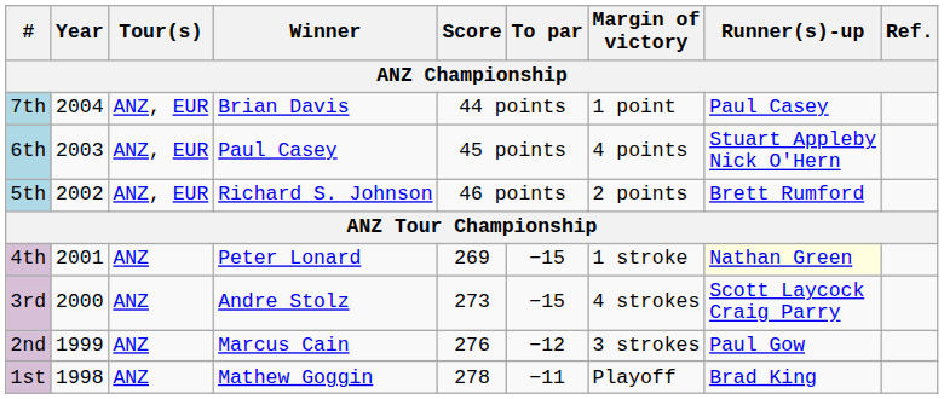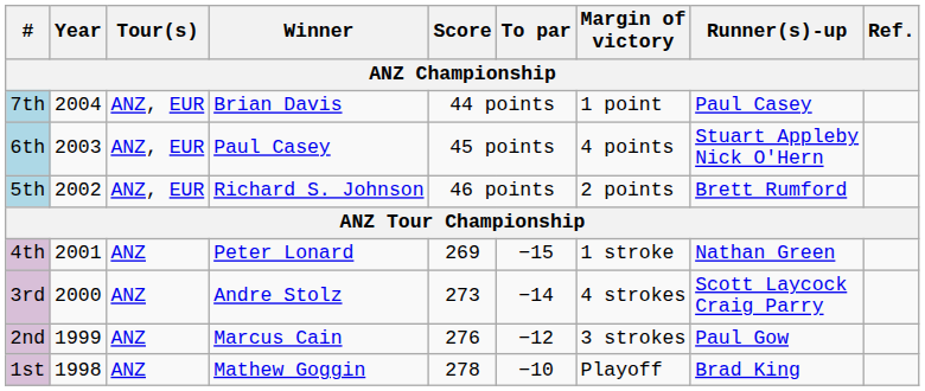4th | Runner(s)-up: lightyellow background -> no background
3rd | To par: −15 -> −14
1st | To par: −11 -> −10
